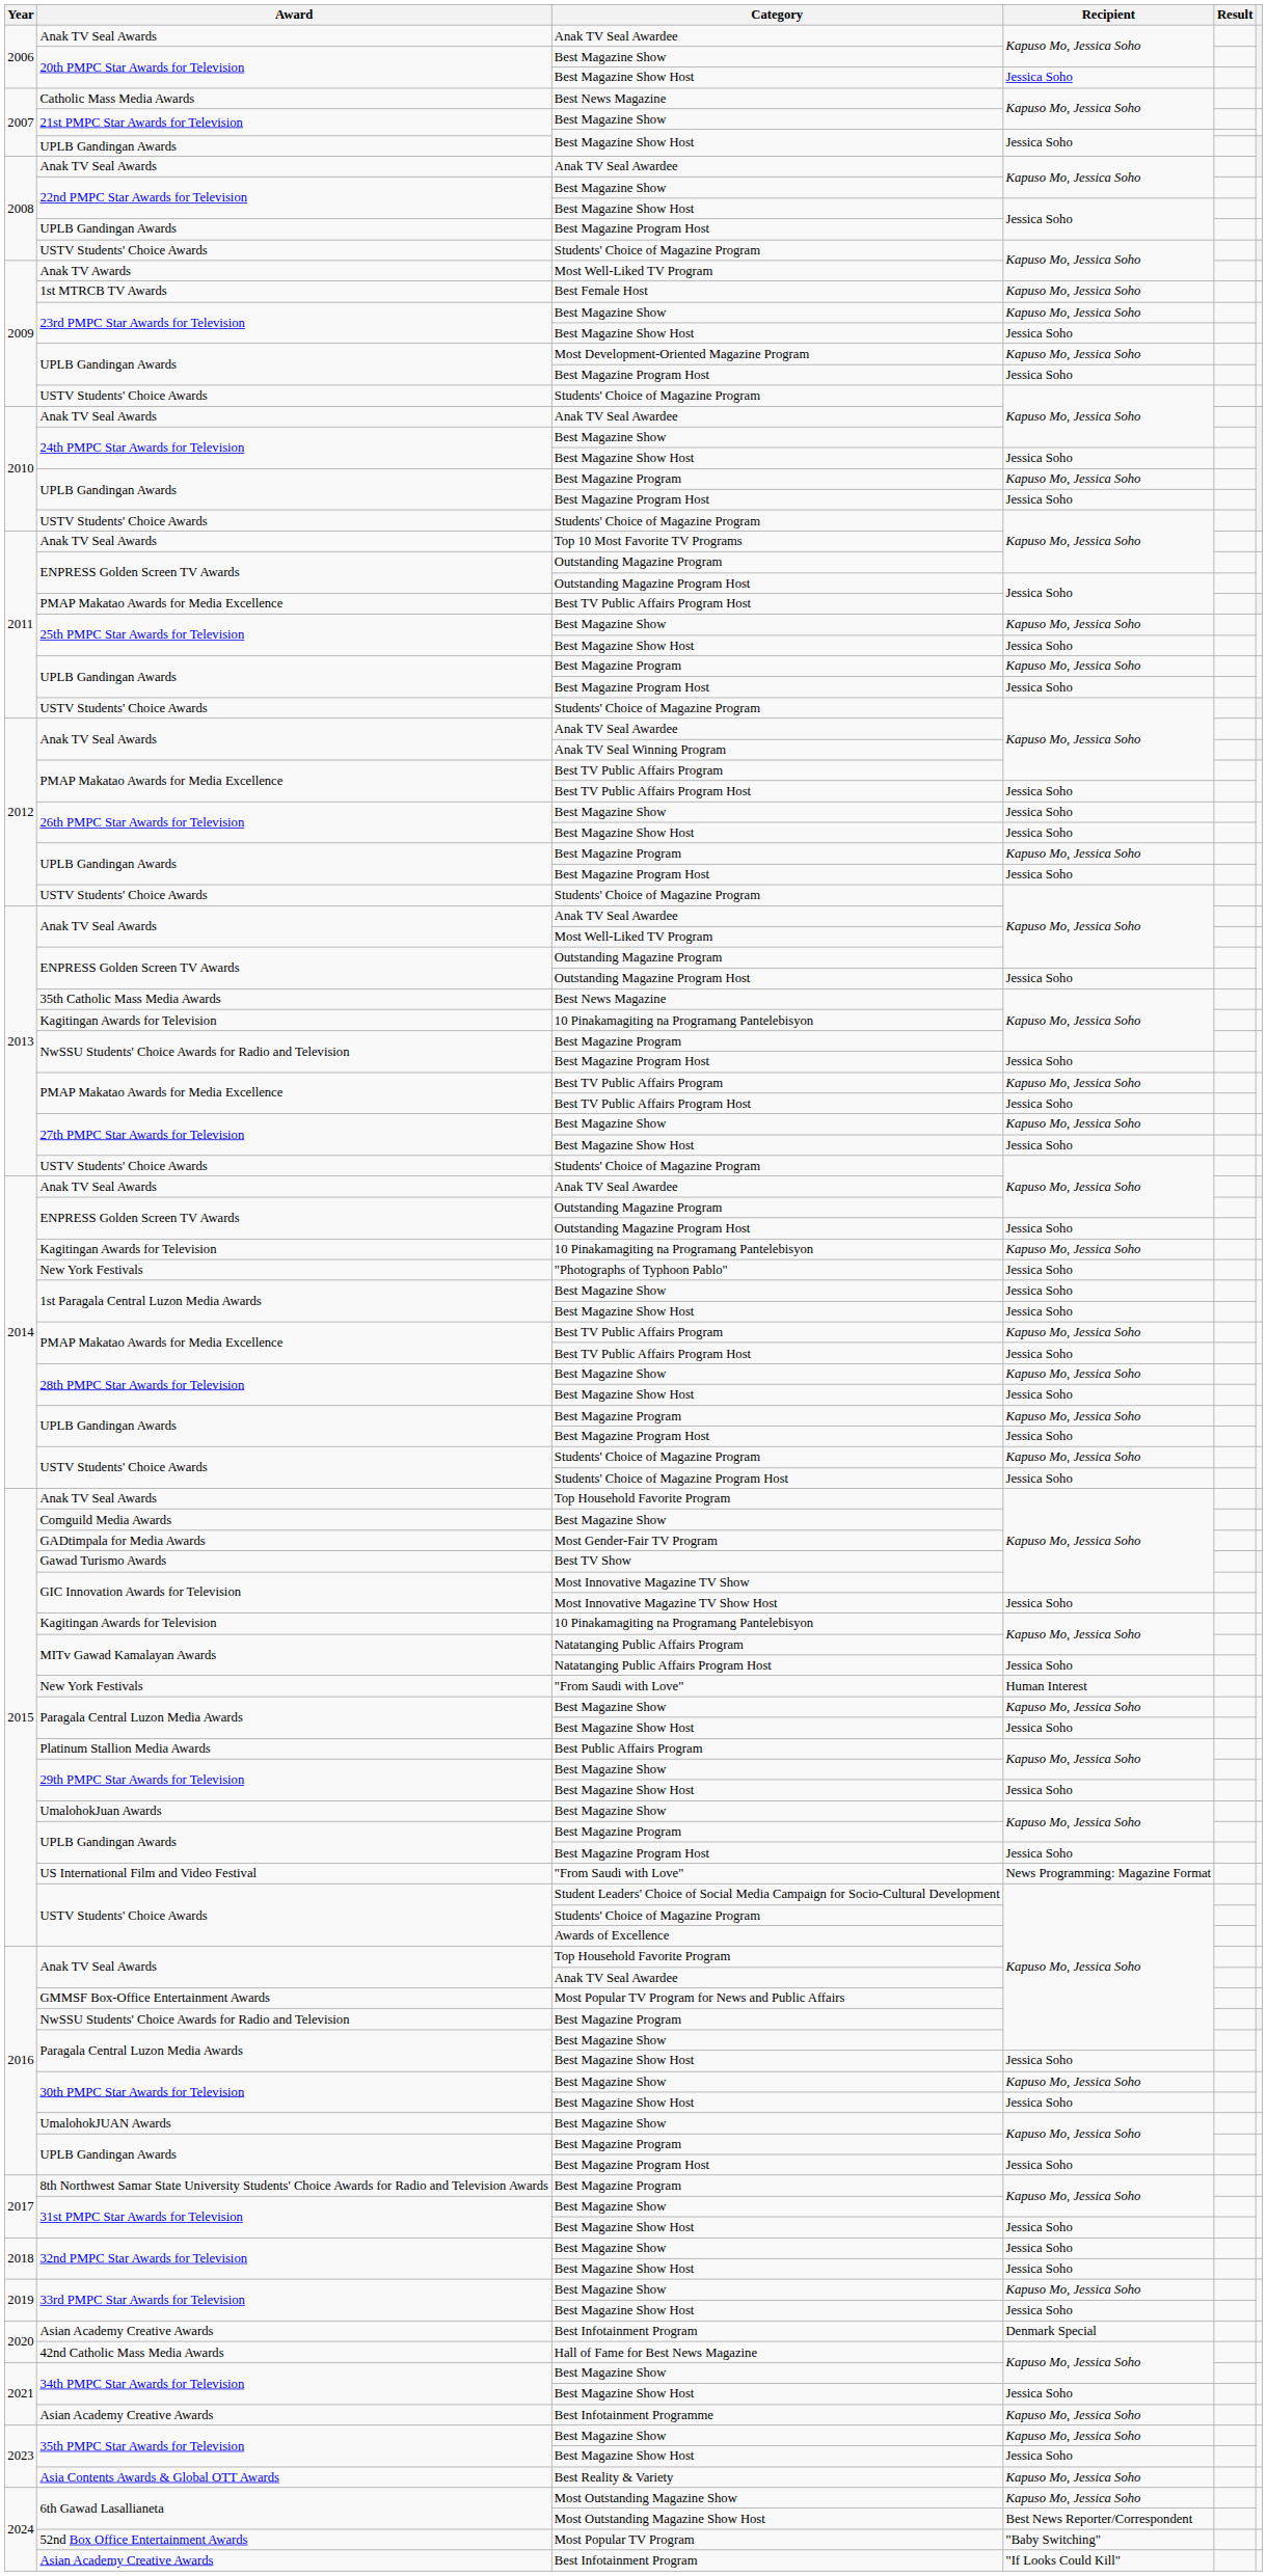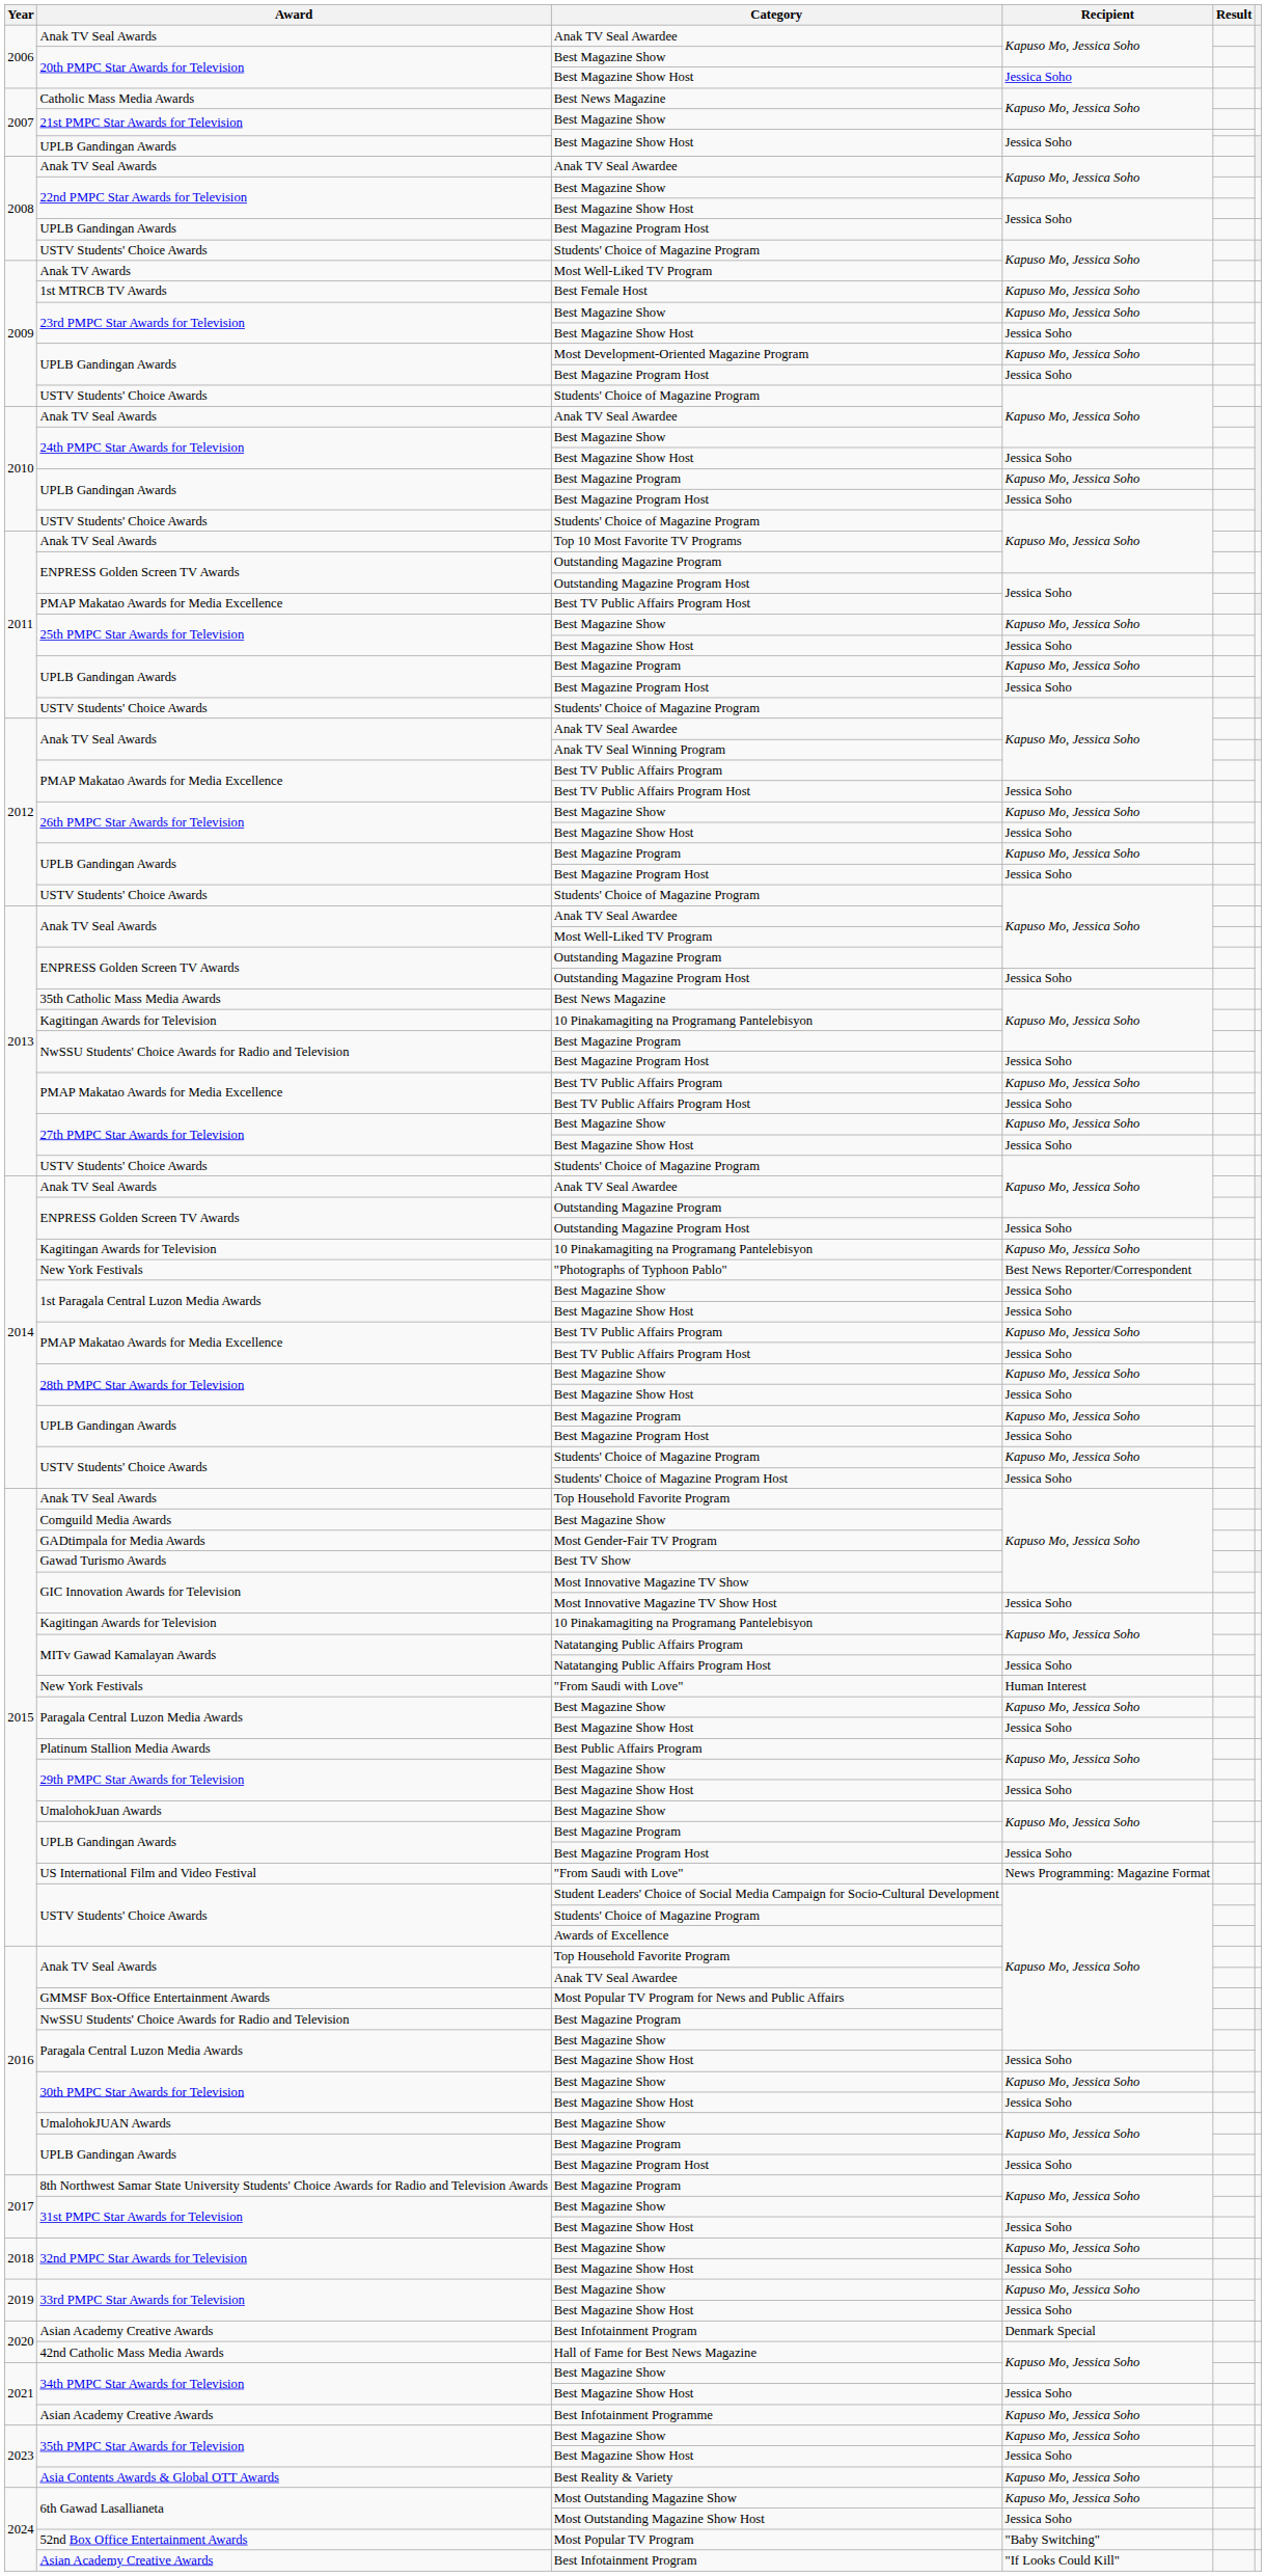26th PMPC Star Awards for Television / Best Magazine Show | Recipient: Jessica Soho -> Kapuso Mo, Jessica Soho
New York Festivals / "Photographs of Typhoon Pablo" | Recipient: Jessica Soho -> Best News Reporter/Correspondent
32nd PMPC Star Awards for Television / Best Magazine Show | Recipient: Jessica Soho -> Kapuso Mo, Jessica Soho
6th Gawad Lasallianeta / Most Outstanding Magazine Show Host | Recipient: Best News Reporter/Correspondent -> Jessica Soho
